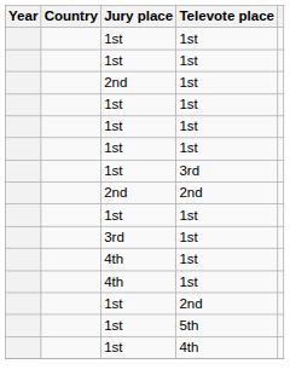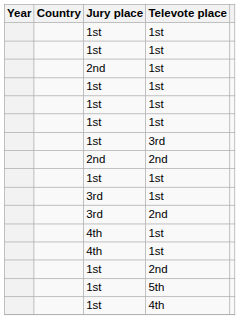+ row: 3rd | 2nd
